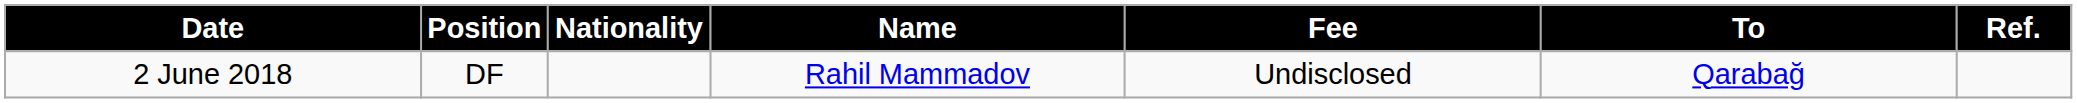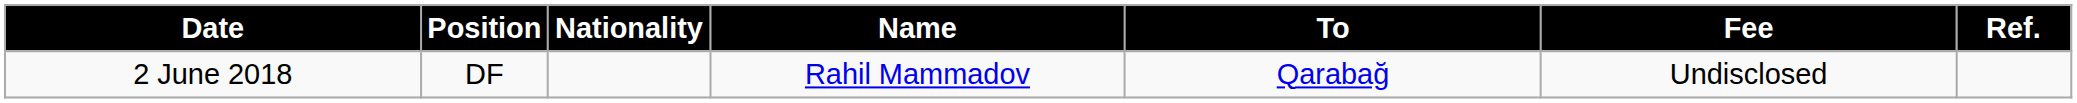columns swapped: To <-> Fee
